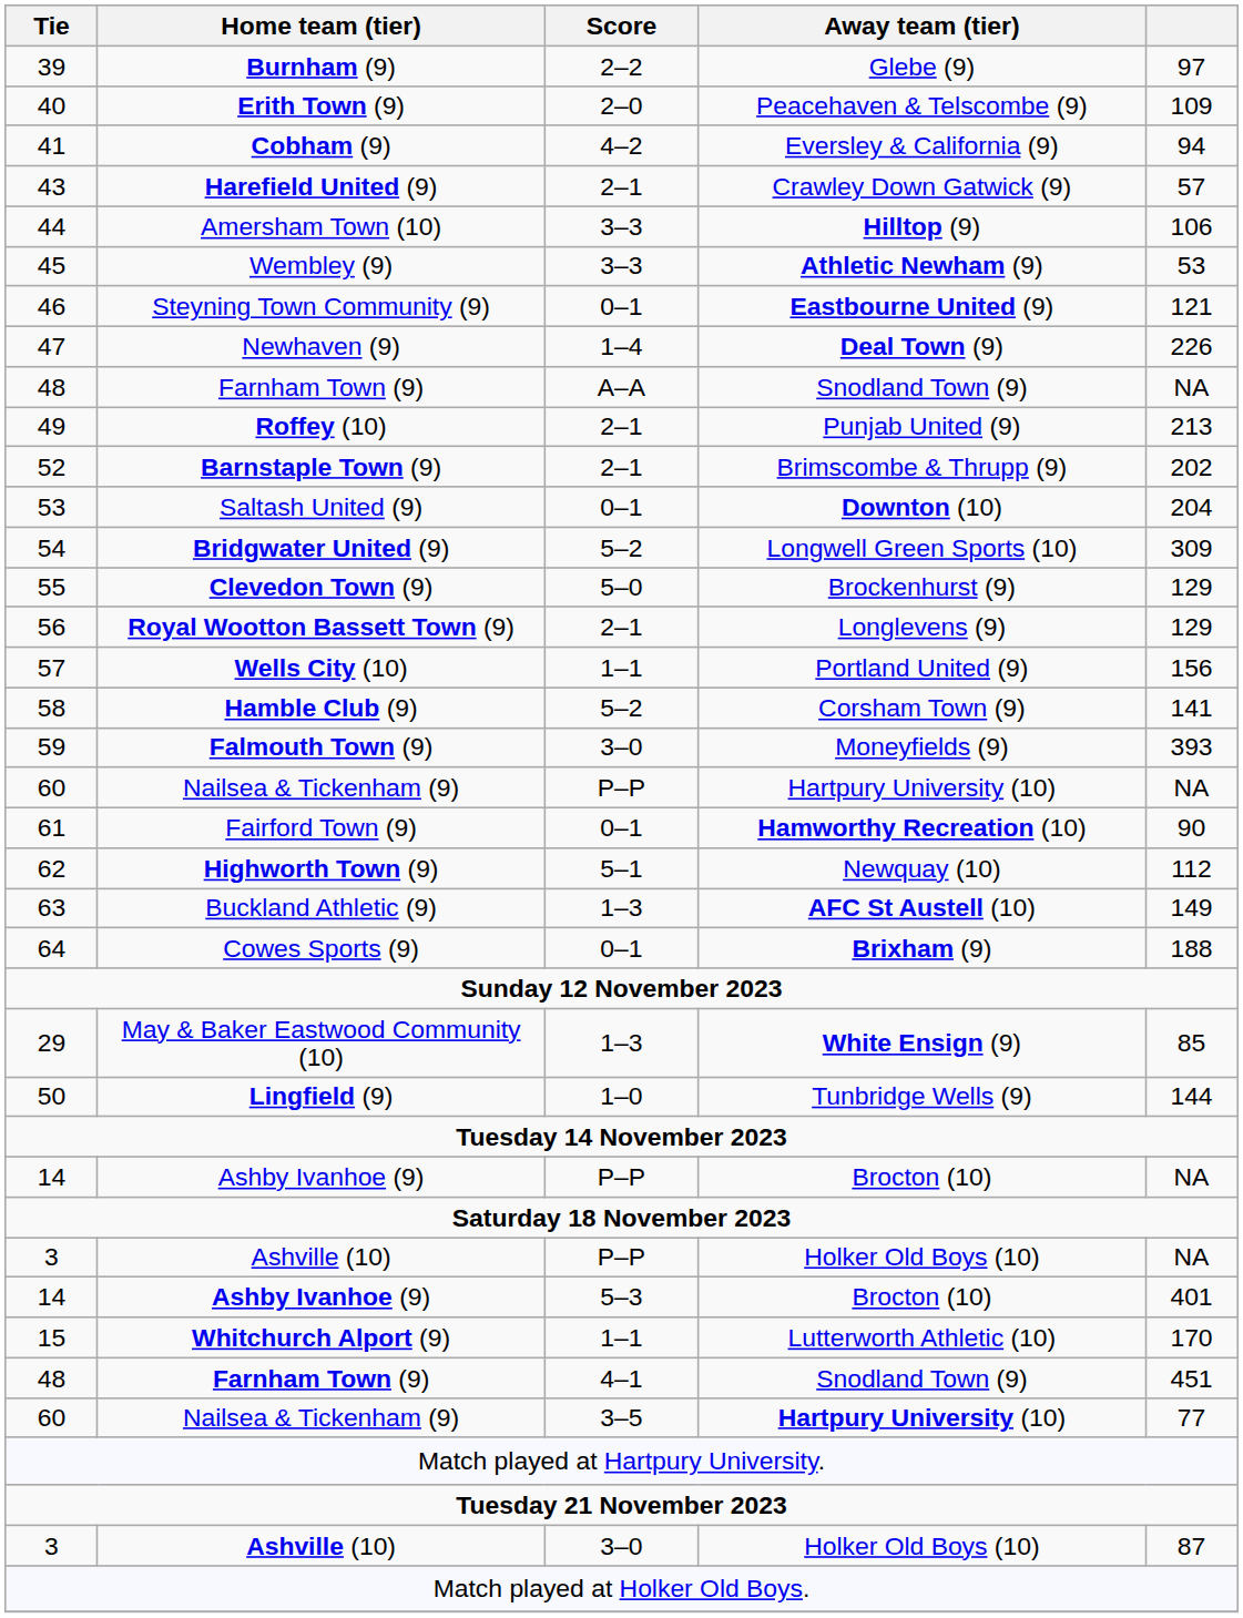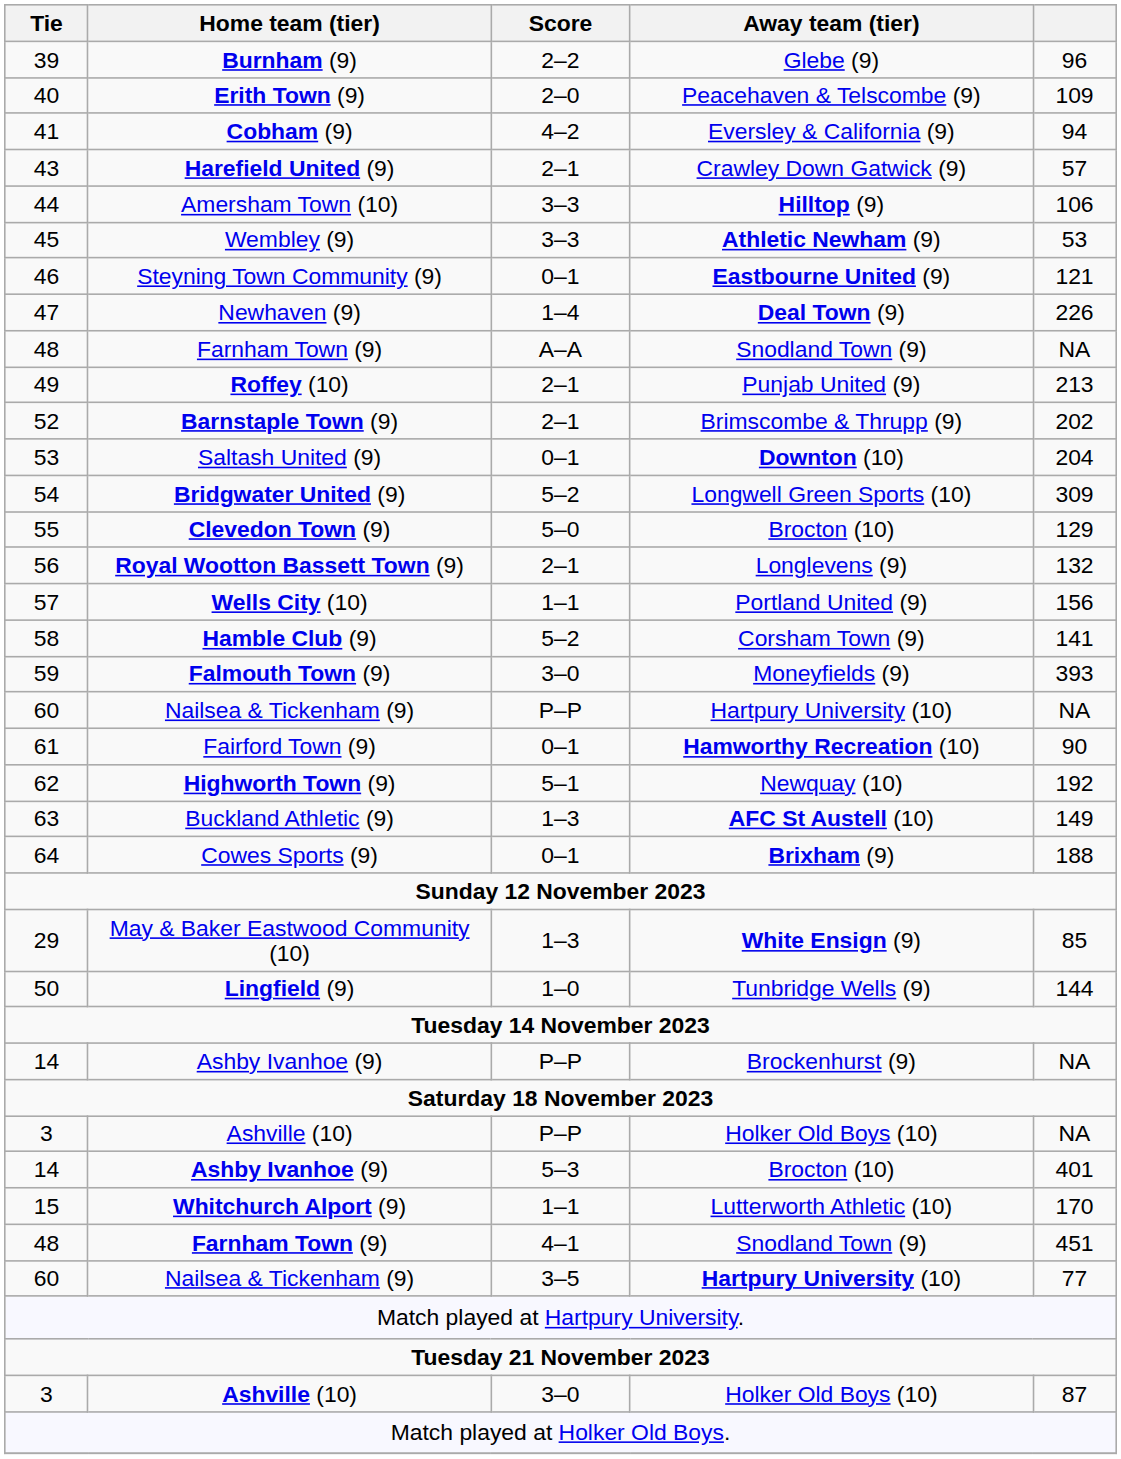39 | column 5: 97 -> 96
55 | Away team (tier): Brockenhurst (9) -> Brocton (10)
56 | column 5: 129 -> 132
62 | column 5: 112 -> 192
14 / P–P | Away team (tier): Brocton (10) -> Brockenhurst (9)
